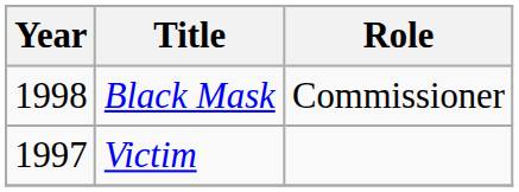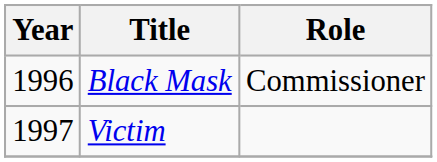Black Mask | Year: 1998 -> 1996
